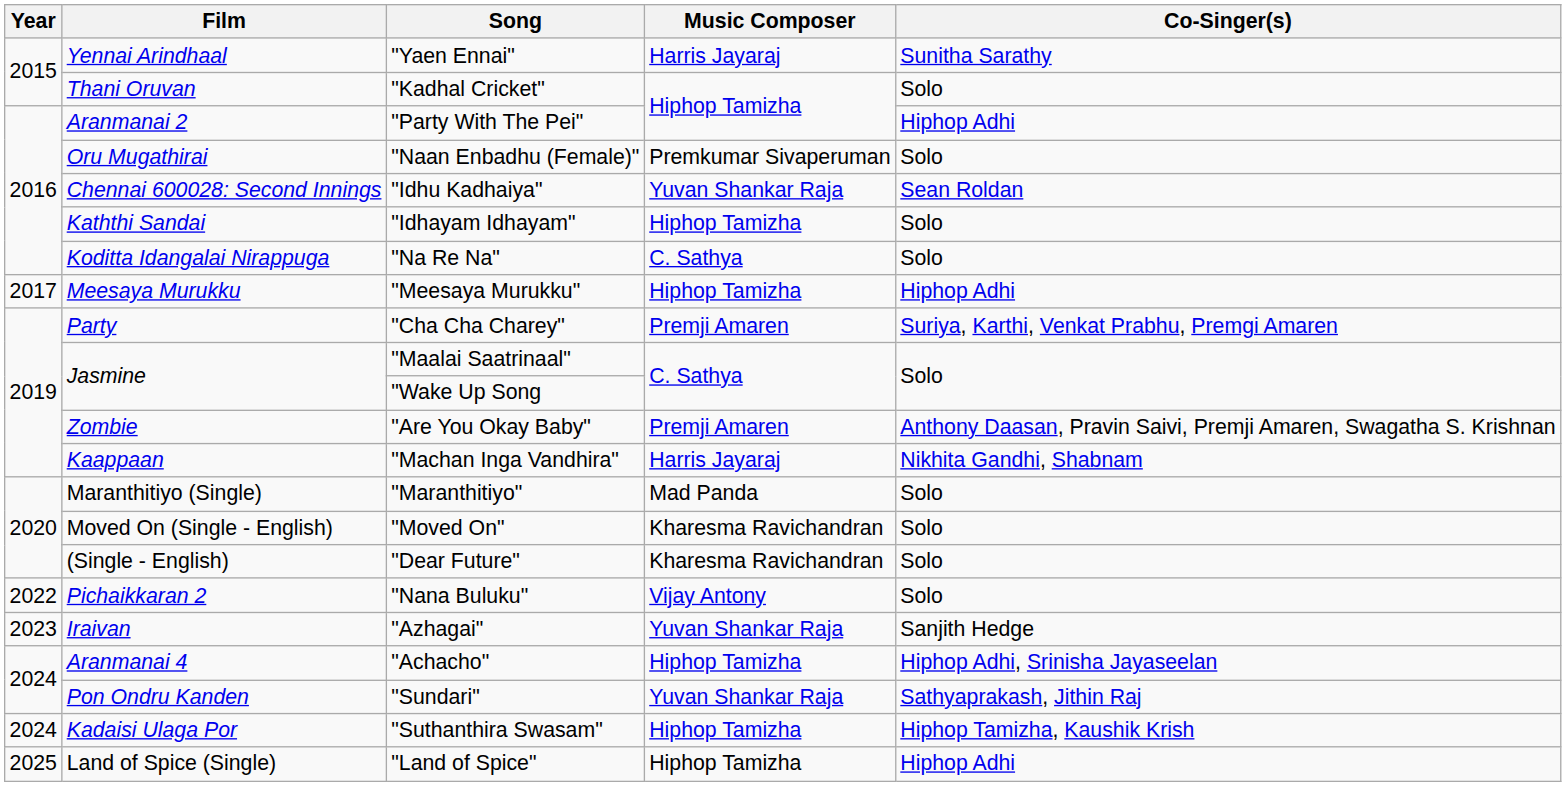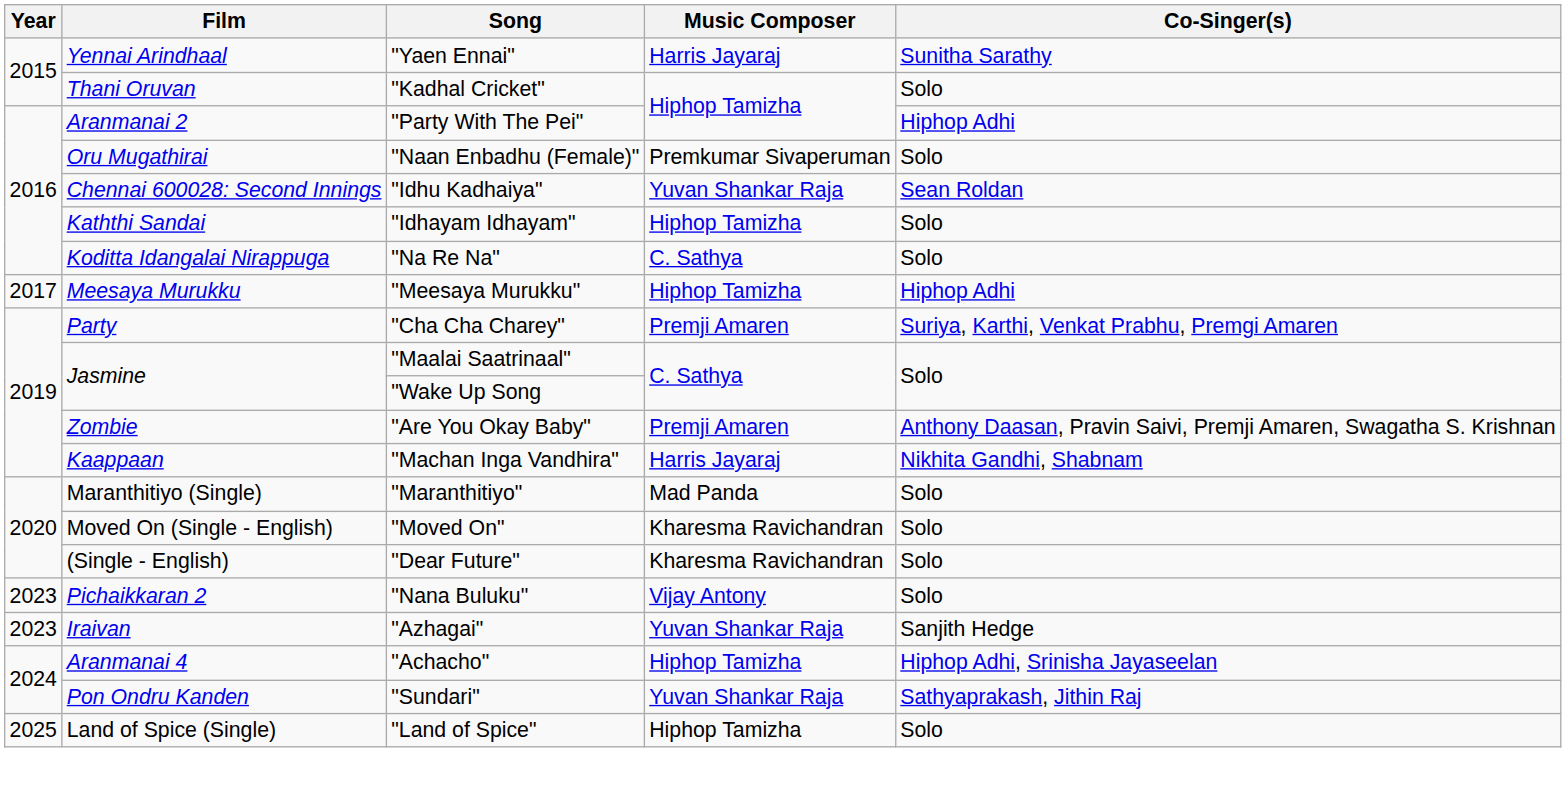"Nana Buluku" | Year: 2022 -> 2023
- row: 2024 | Kadaisi Ulaga Por | "Suthanthira Swasam" | Hiphop Tamizha | Hiphop Tamizha, Kaushik Krish
"Land of Spice" | Co-Singer(s): Hiphop Adhi -> Solo
